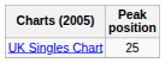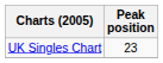UK Singles Chart | Peak position: 25 -> 23
